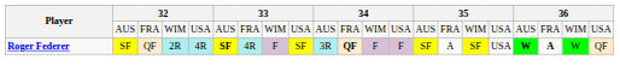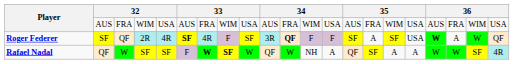Roger Federer | column 19: bold -> normal
+ row: Rafael Nadal | QF | W | SF | SF | F | W | SF | W | QF | W | NH | A | QF | SF | A | A | W | W | SF | 4R
